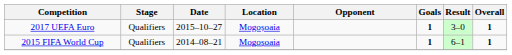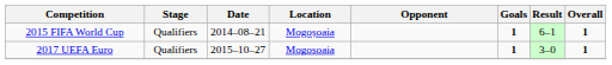rows swapped: 2015 FIFA World Cup <-> 2017 UEFA Euro
